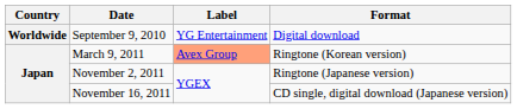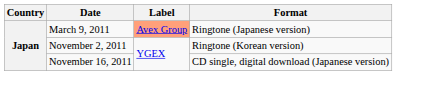- row: Worldwide | September 9, 2010 | YG Entertainment | Digital download
March 9, 2011 | Format: Ringtone (Korean version) -> Ringtone (Japanese version)
November 2, 2011 | Format: Ringtone (Japanese version) -> Ringtone (Korean version)
